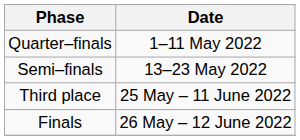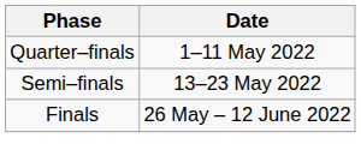- row: Third place | 25 May – 11 June 2022
